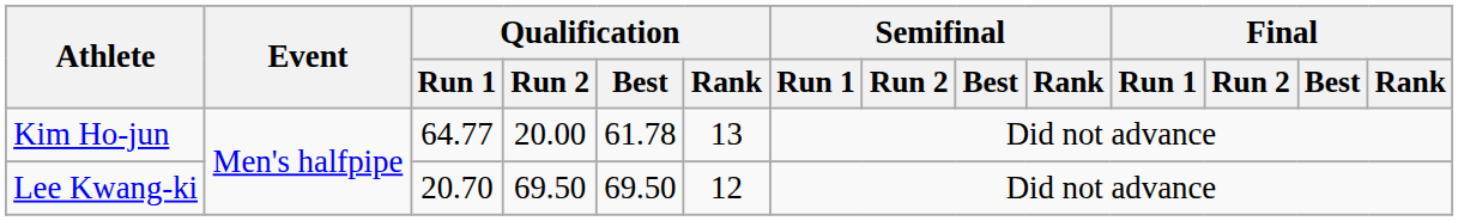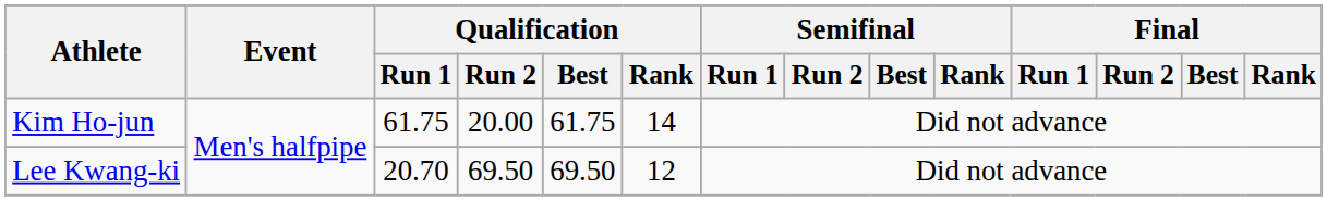Kim Ho-jun | Qualification / Run 1: 64.77 -> 61.75
Kim Ho-jun | Qualification / Best: 61.78 -> 61.75
Kim Ho-jun | Qualification / Rank: 13 -> 14
